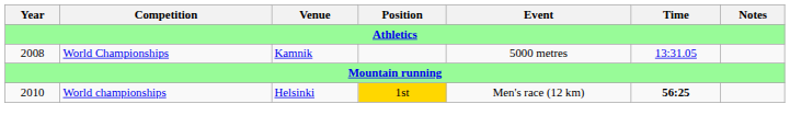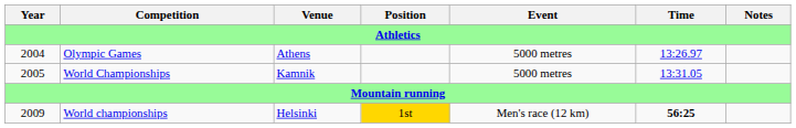+ row: 2004 | Olympic Games | Athens | 5000 metres | 13:26.97
World Championships | Year: 2008 -> 2005
World championships | Year: 2010 -> 2009
